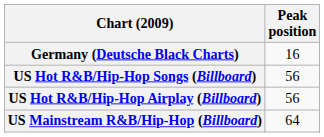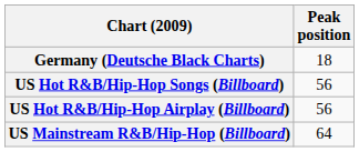Germany (Deutsche Black Charts) | Peak position: 16 -> 18
